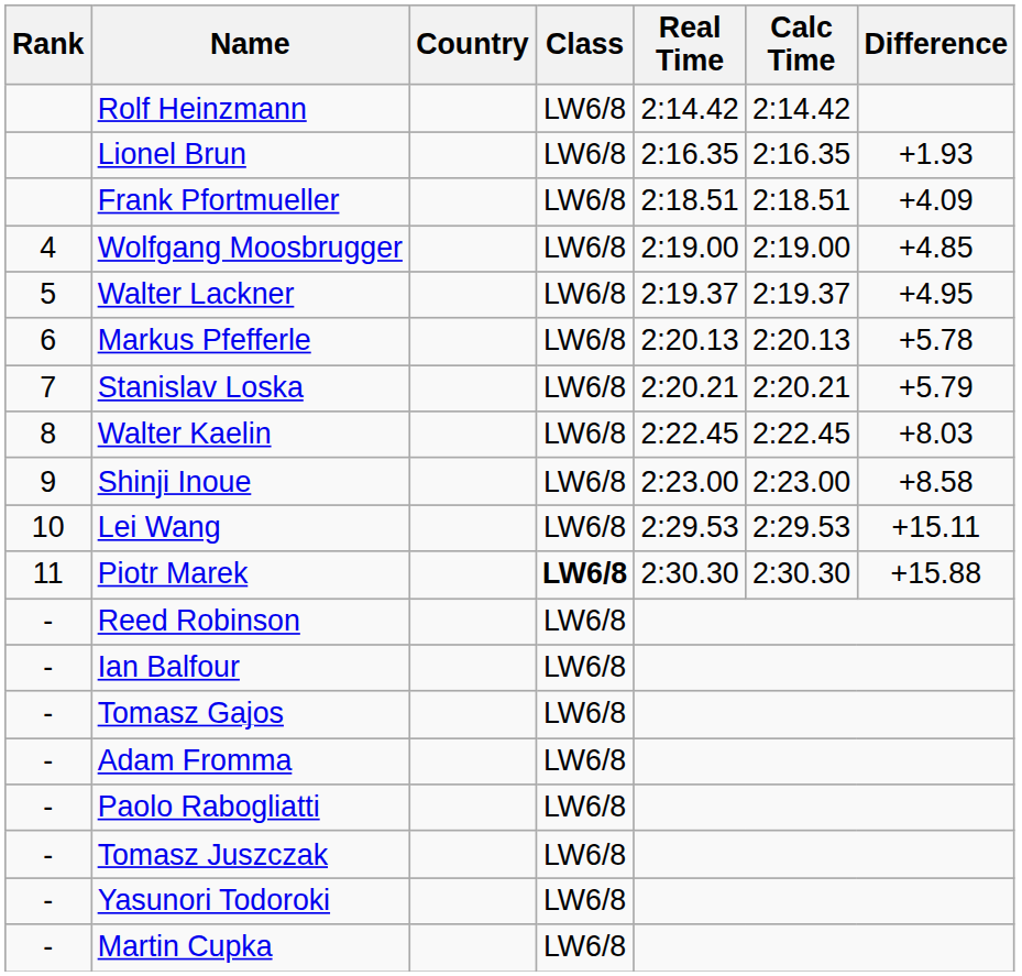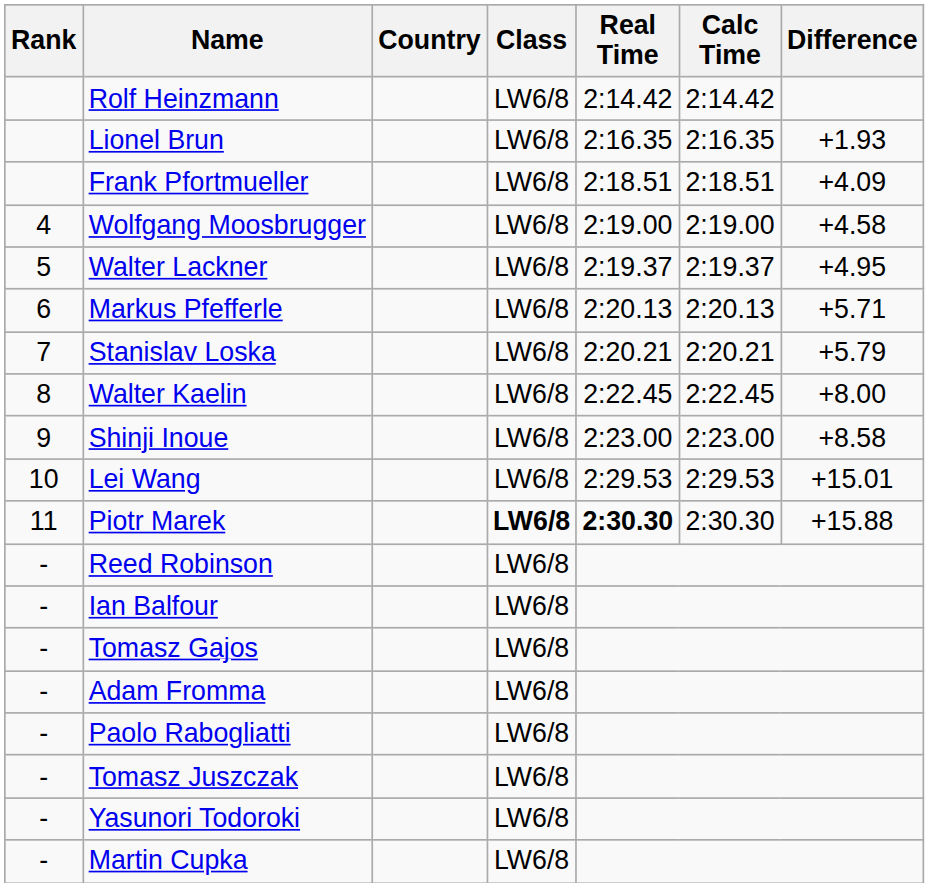Wolfgang Moosbrugger | Difference: +4.85 -> +4.58
Markus Pfefferle | Difference: +5.78 -> +5.71
Walter Kaelin | Difference: +8.03 -> +8.00
Lei Wang | Difference: +15.11 -> +15.01
Piotr Marek | Real Time: normal -> bold
